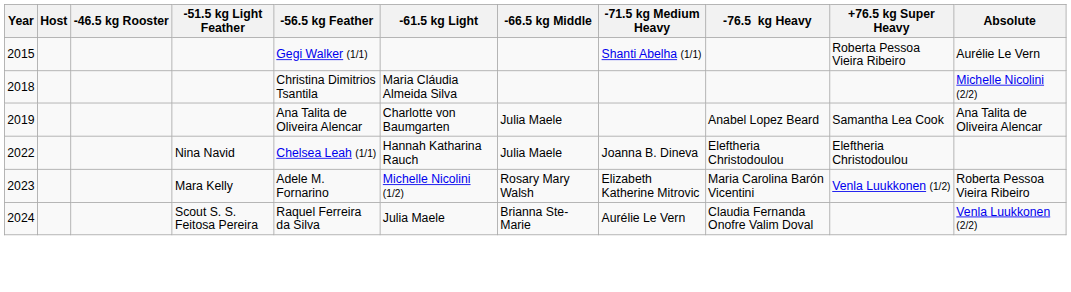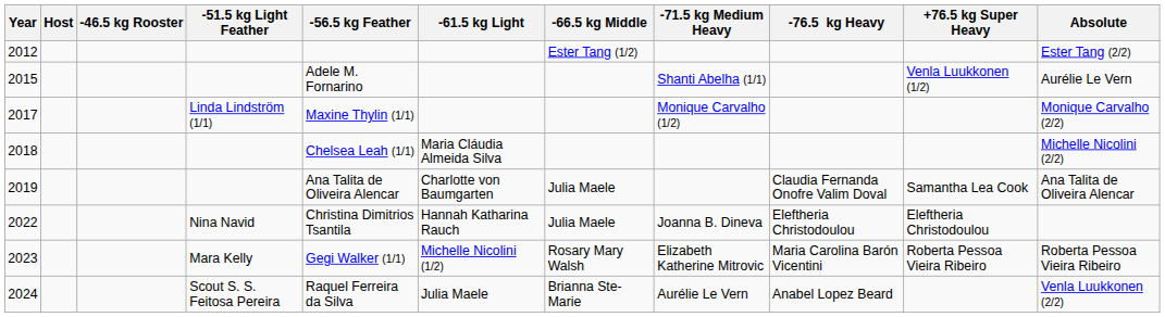+ row: 2012 | Ester Tang (1/2) | Ester Tang (2/2)
2015 | -56.5 kg Feather: Gegi Walker (1/1) -> Adele M. Fornarino
2015 | +76.5 kg Super Heavy: Roberta Pessoa Vieira Ribeiro -> Venla Luukkonen (1/2)
+ row: 2017 | Linda Lindström (1/1) | Maxine Thylin (1/1) | Monique Carvalho (1/2) | Monique Carvalho (2/2)
2018 | -56.5 kg Feather: Christina Dimitrios Tsantila -> Chelsea Leah (1/1)
2019 | -76.5 kg Heavy: Anabel Lopez Beard -> Claudia Fernanda Onofre Valim Doval
2022 | -56.5 kg Feather: Chelsea Leah (1/1) -> Christina Dimitrios Tsantila
2023 | -56.5 kg Feather: Adele M. Fornarino -> Gegi Walker (1/1)
2023 | +76.5 kg Super Heavy: Venla Luukkonen (1/2) -> Roberta Pessoa Vieira Ribeiro
2024 | -76.5 kg Heavy: Claudia Fernanda Onofre Valim Doval -> Anabel Lopez Beard
